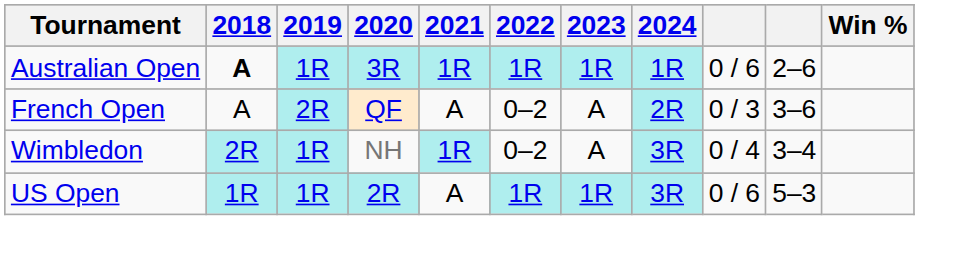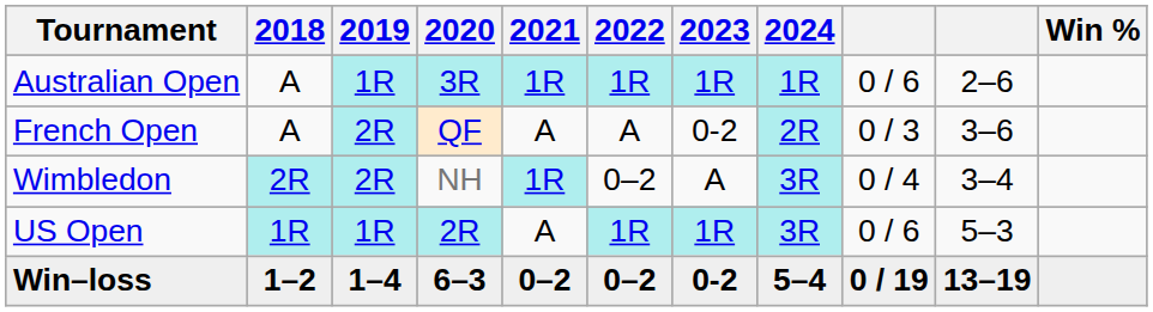Australian Open | 2018: bold -> normal
French Open | 2022: 0–2 -> A
French Open | 2023: A -> 0-2
Wimbledon | 2019: 1R -> 2R
+ row: Win–loss | 1–2 | 1–4 | 6–3 | 0–2 | 0–2 | 0-2 | 5–4 | 0 / 19 | 13–19
